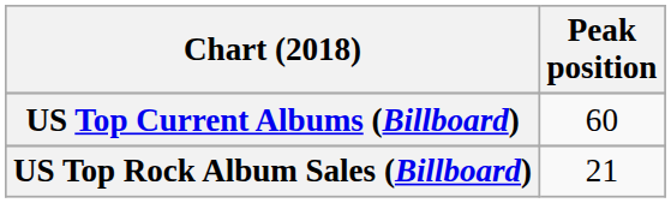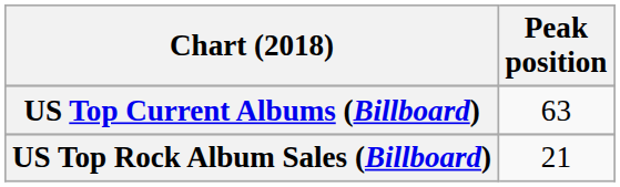US Top Current Albums (Billboard) | Peak position: 60 -> 63
